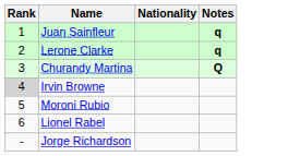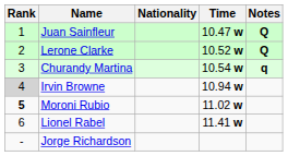+ column: Time | 10.47 w | 10.52 w | 10.54 w | 10.94 w | 11.02 w | 11.41 w
Juan Sainfleur | Notes: q -> Q
Lerone Clarke | Notes: q -> Q
Churandy Martina | Notes: Q -> q
Moroni Rubio | Rank: normal -> bold
